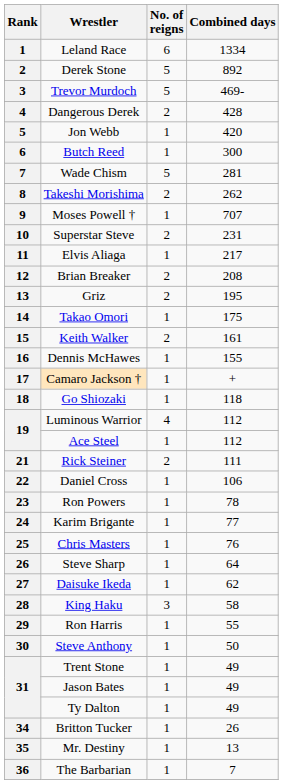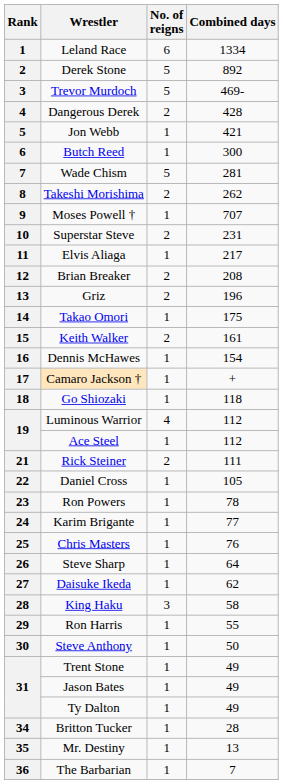Jon Webb | Combined days: 420 -> 421
Griz | Combined days: 195 -> 196
Dennis McHawes | Combined days: 155 -> 154
Daniel Cross | Combined days: 106 -> 105
Britton Tucker | Combined days: 26 -> 28
